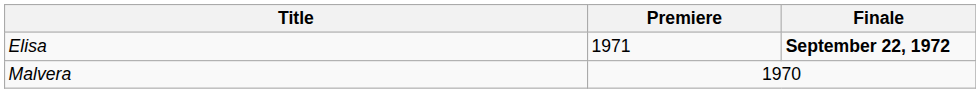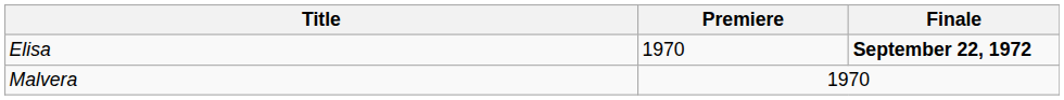Elisa | Premiere: 1971 -> 1970
